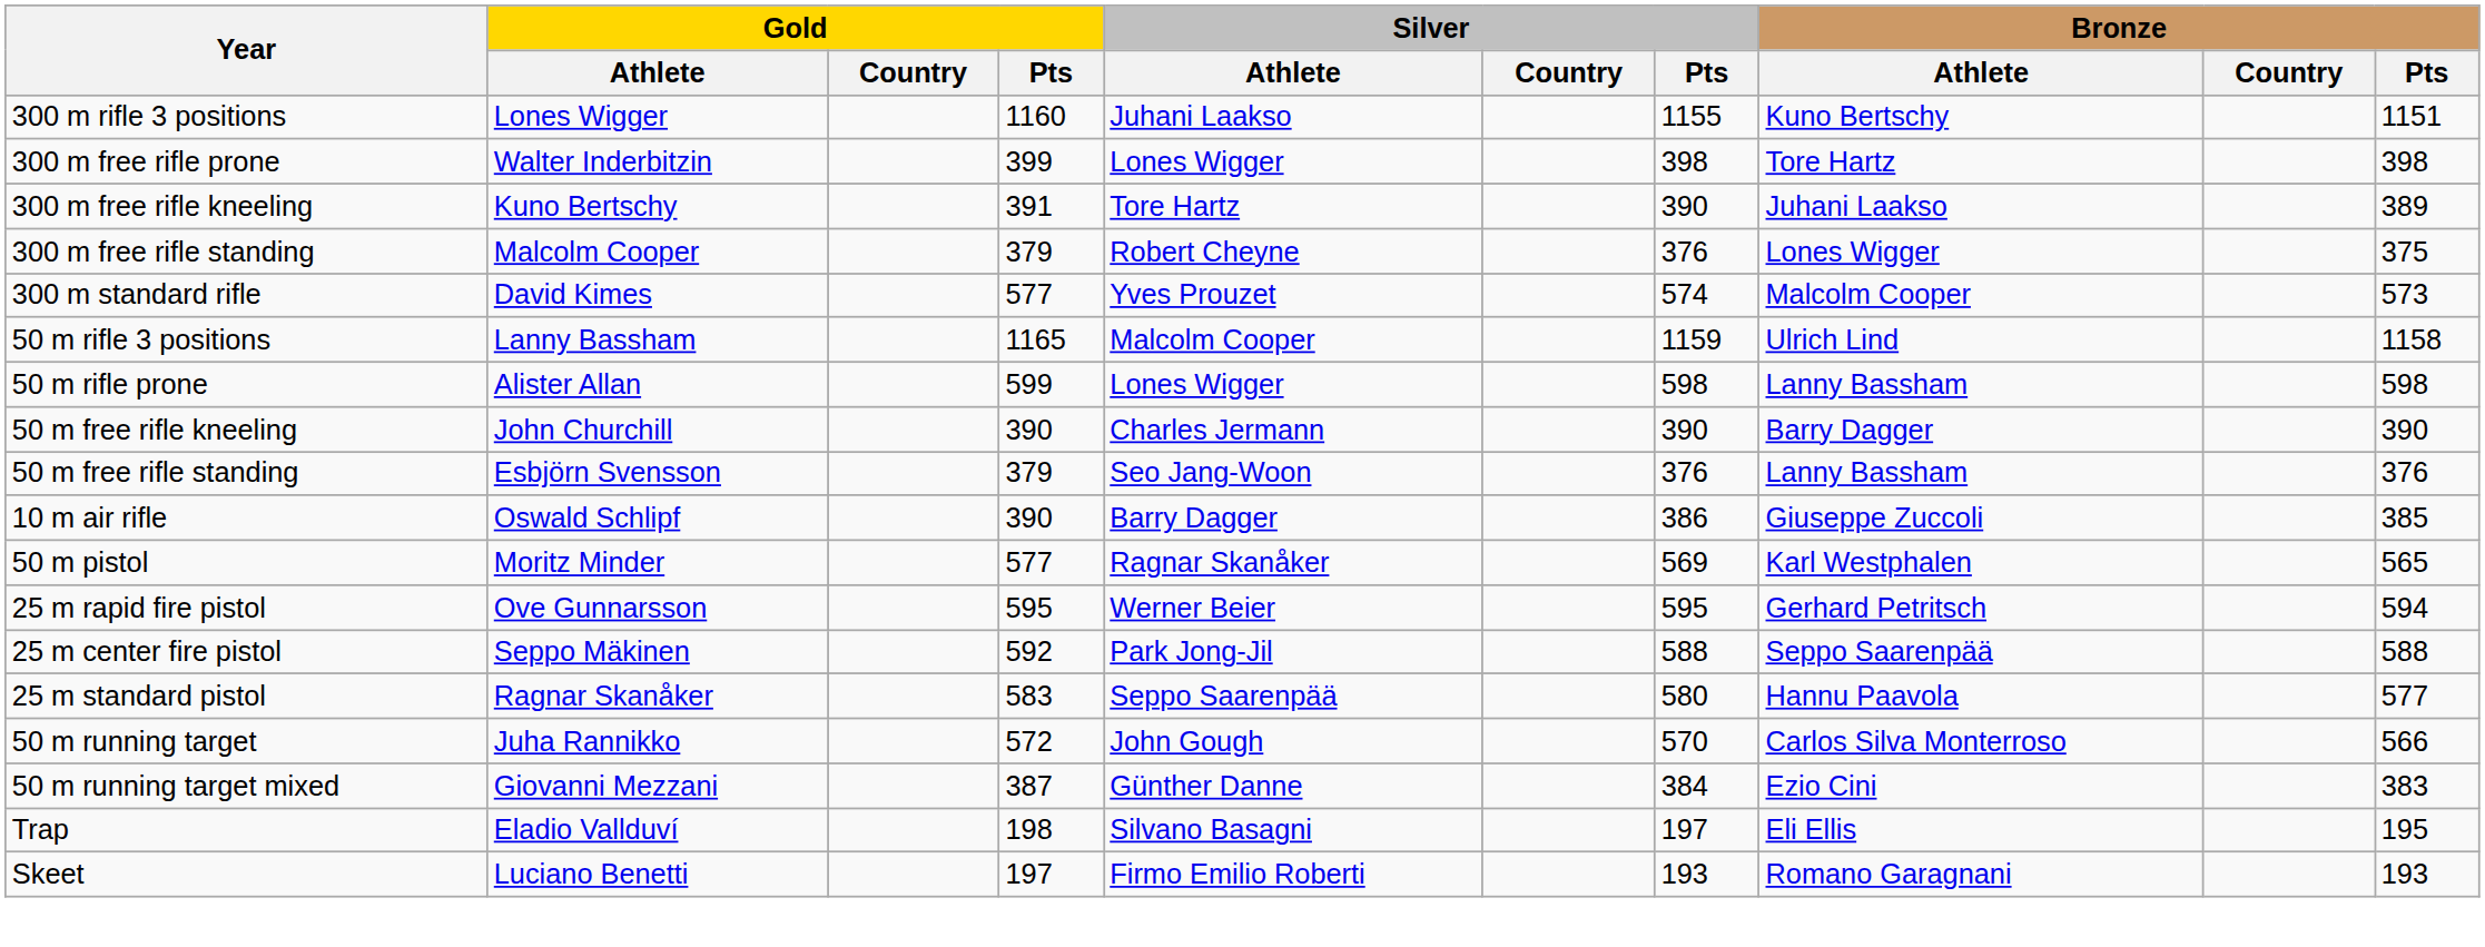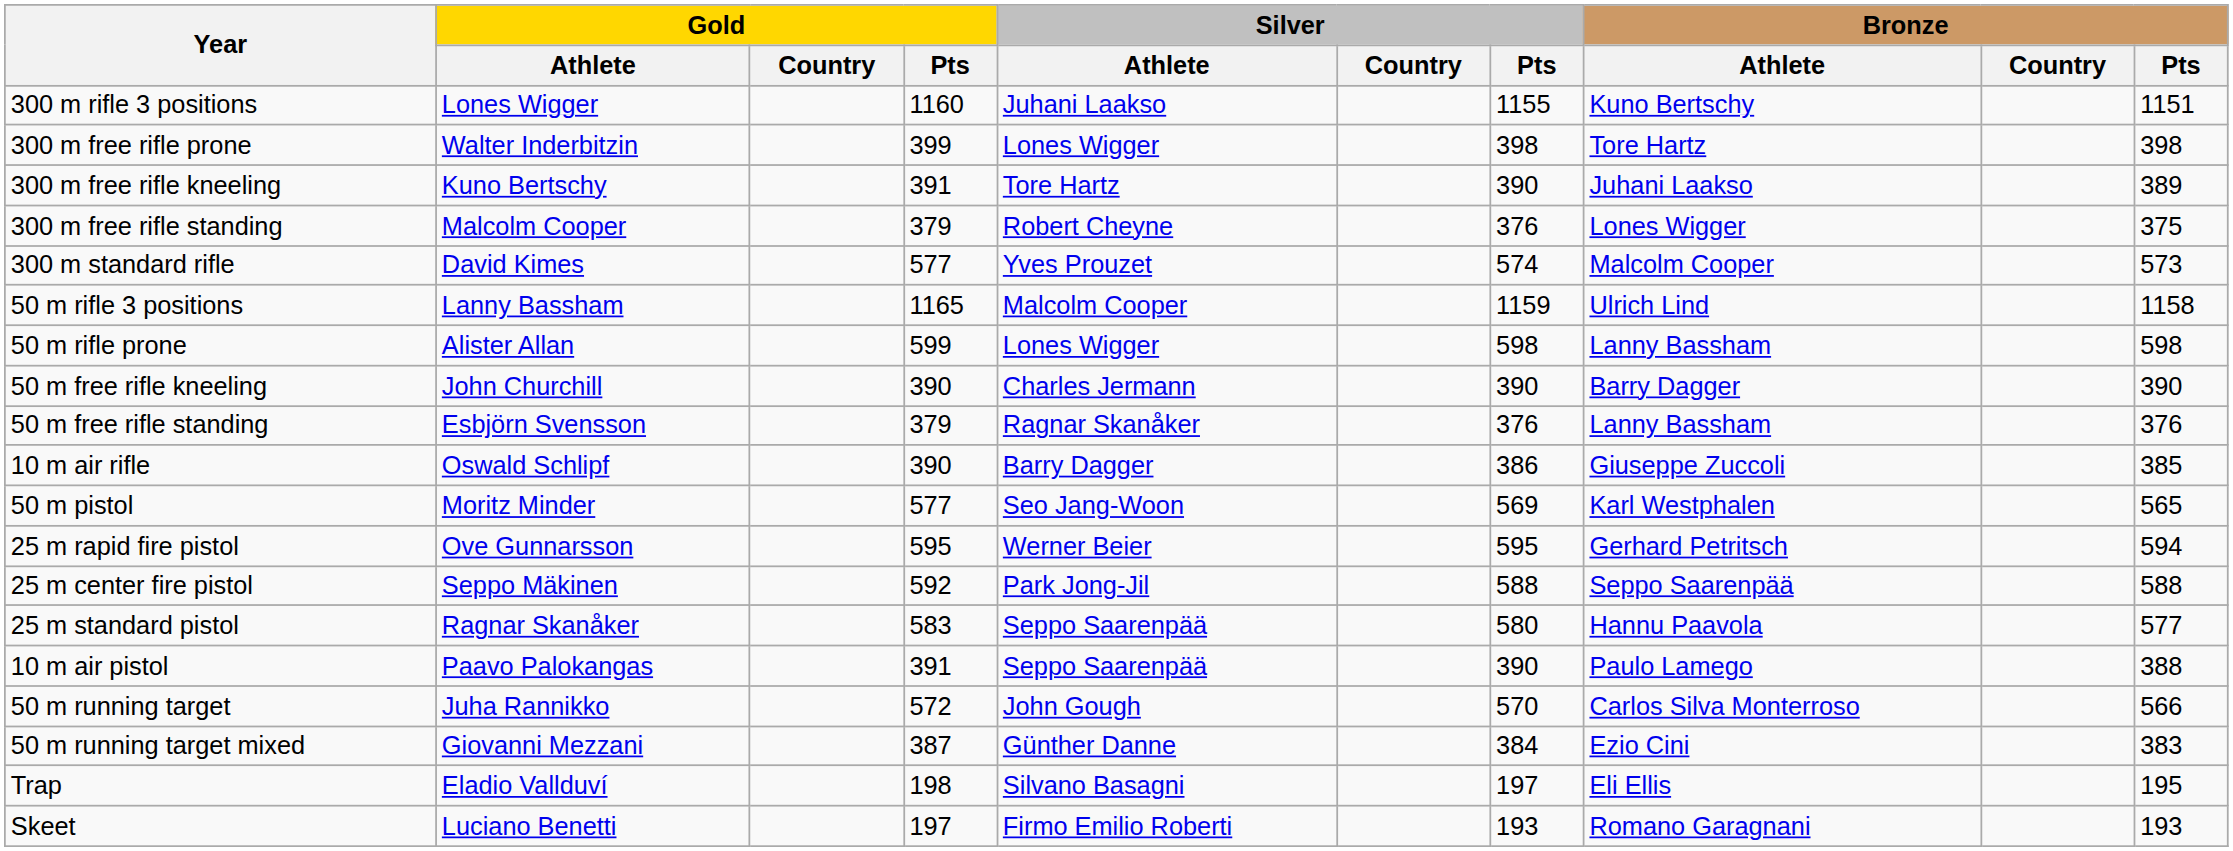50 m free rifle standing | Silver / Athlete: Seo Jang-Woon -> Ragnar Skanåker
50 m pistol | Silver / Athlete: Ragnar Skanåker -> Seo Jang-Woon
+ row: 10 m air pistol | Paavo Palokangas | 391 | Seppo Saarenpää | 390 | Paulo Lamego | 388
